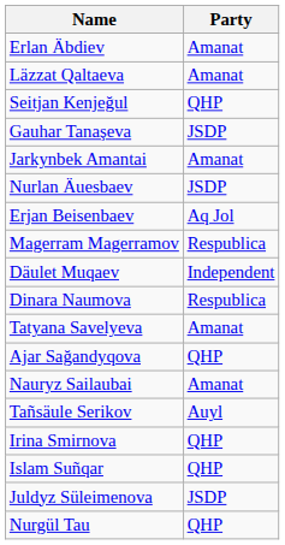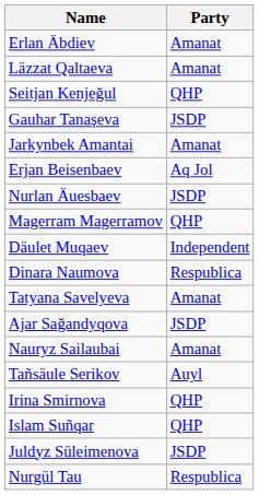rows swapped: Nurlan Äuesbaev <-> Erjan Beisenbaev
Magerram Magerramov | Party: Respublica -> QHP
Ajar Sağandyqova | Party: QHP -> JSDP
Nurgül Tau | Party: QHP -> Respublica
